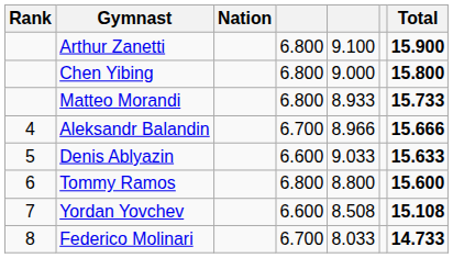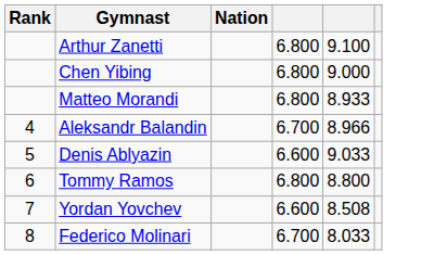- column: Total | 15.900 | 15.800 | 15.733 | 15.666 | 15.633 | 15.600 | 15.108 | 14.733
